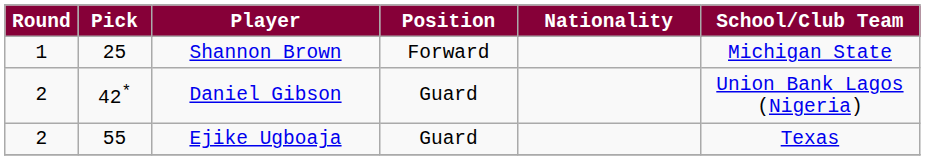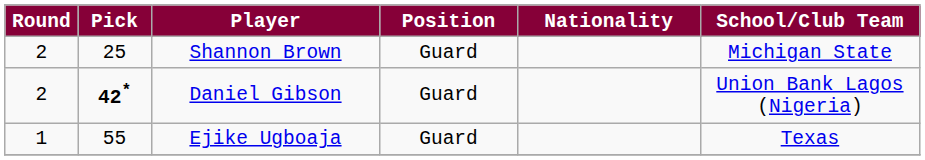Shannon Brown | Round: 1 -> 2
Shannon Brown | Position: Forward -> Guard
Daniel Gibson | Pick: normal -> bold
Ejike Ugboaja | Round: 2 -> 1
